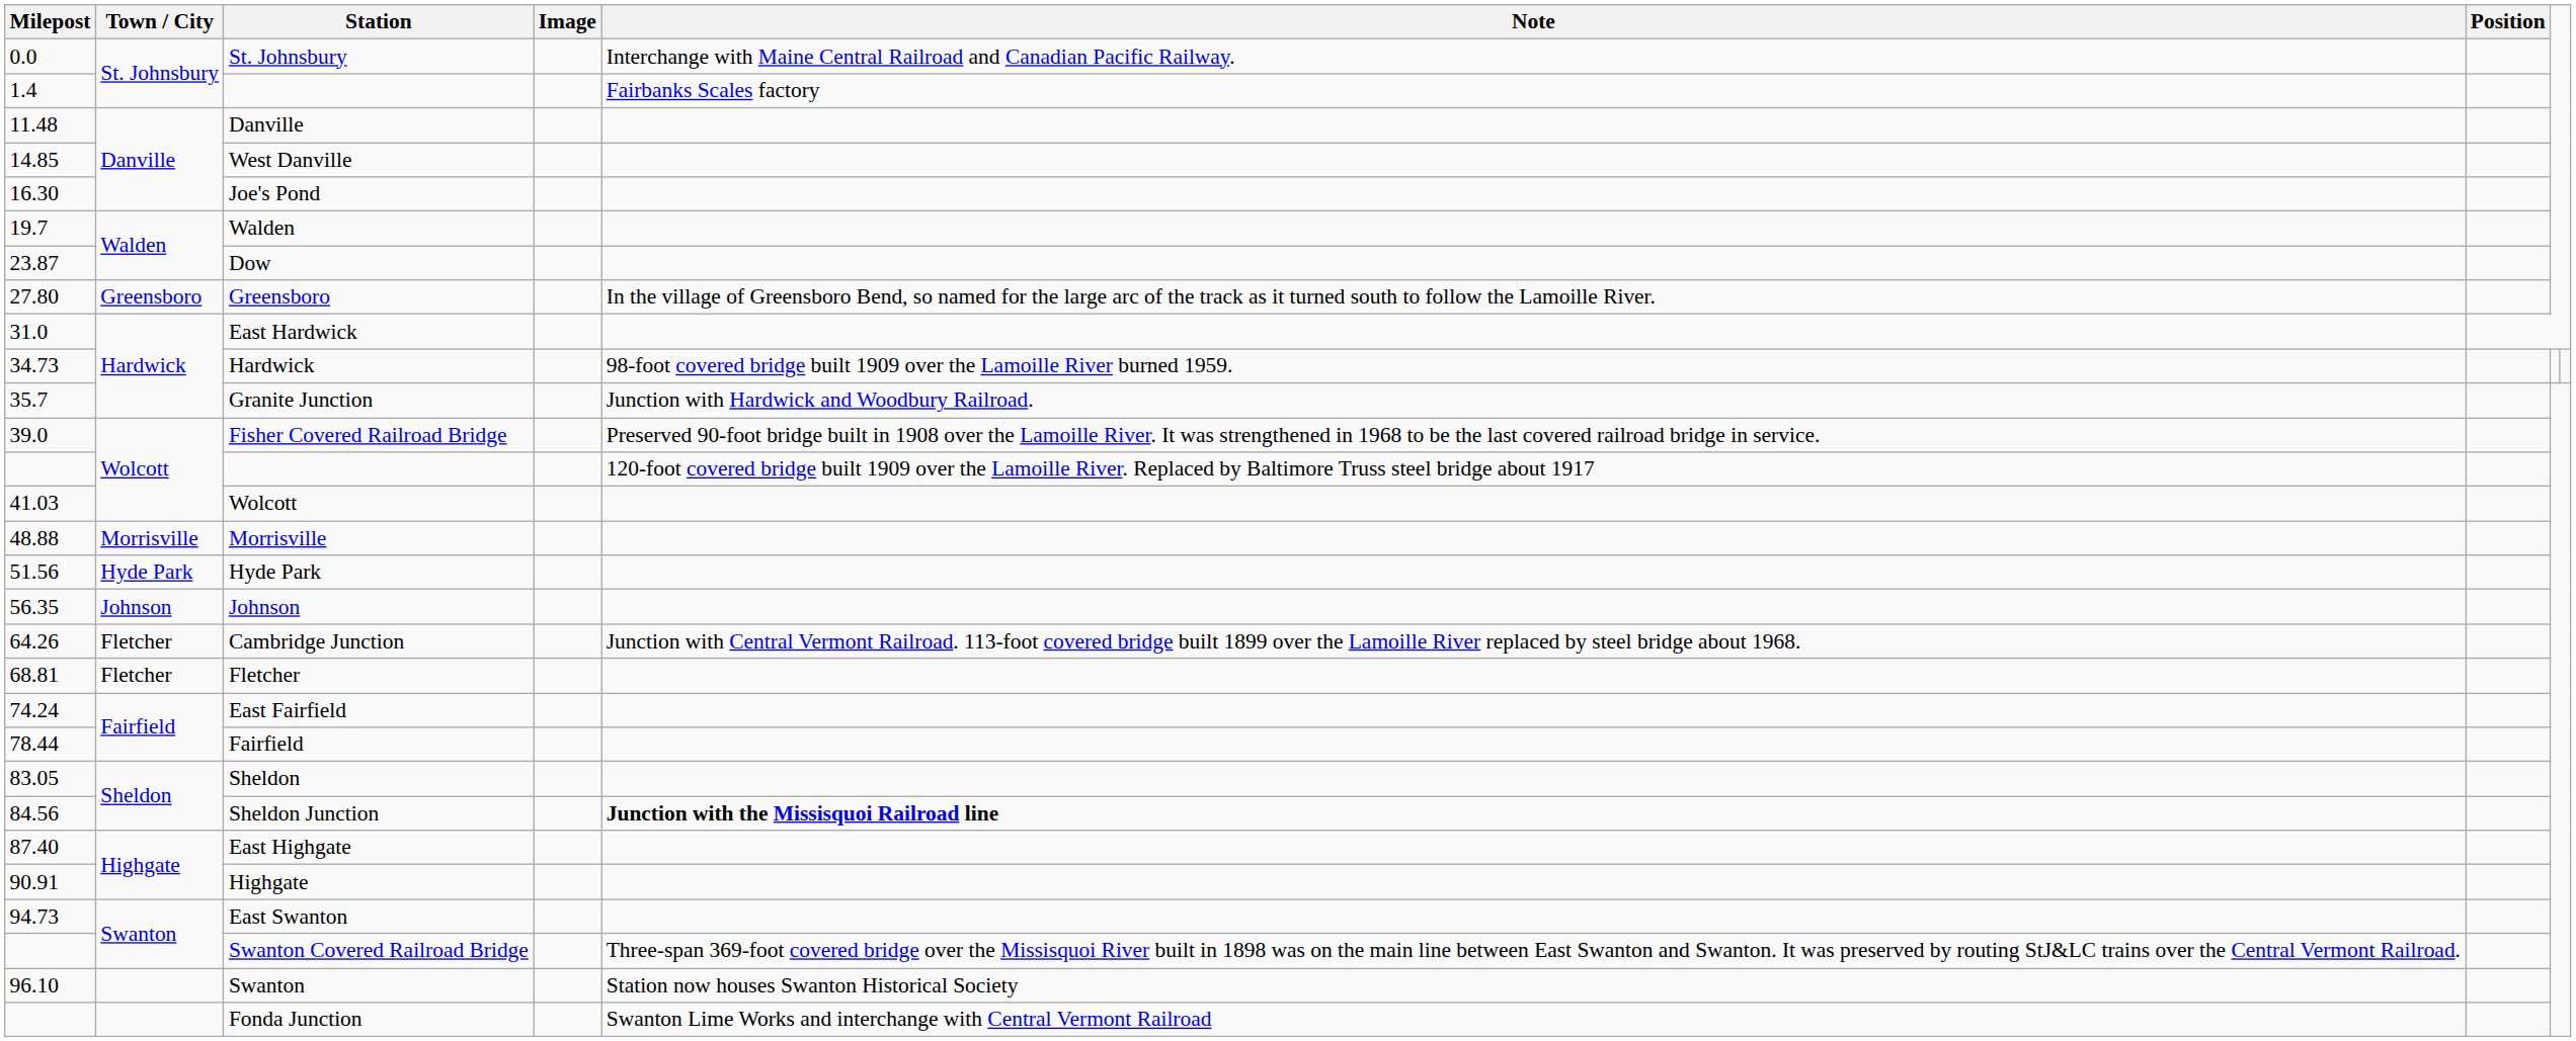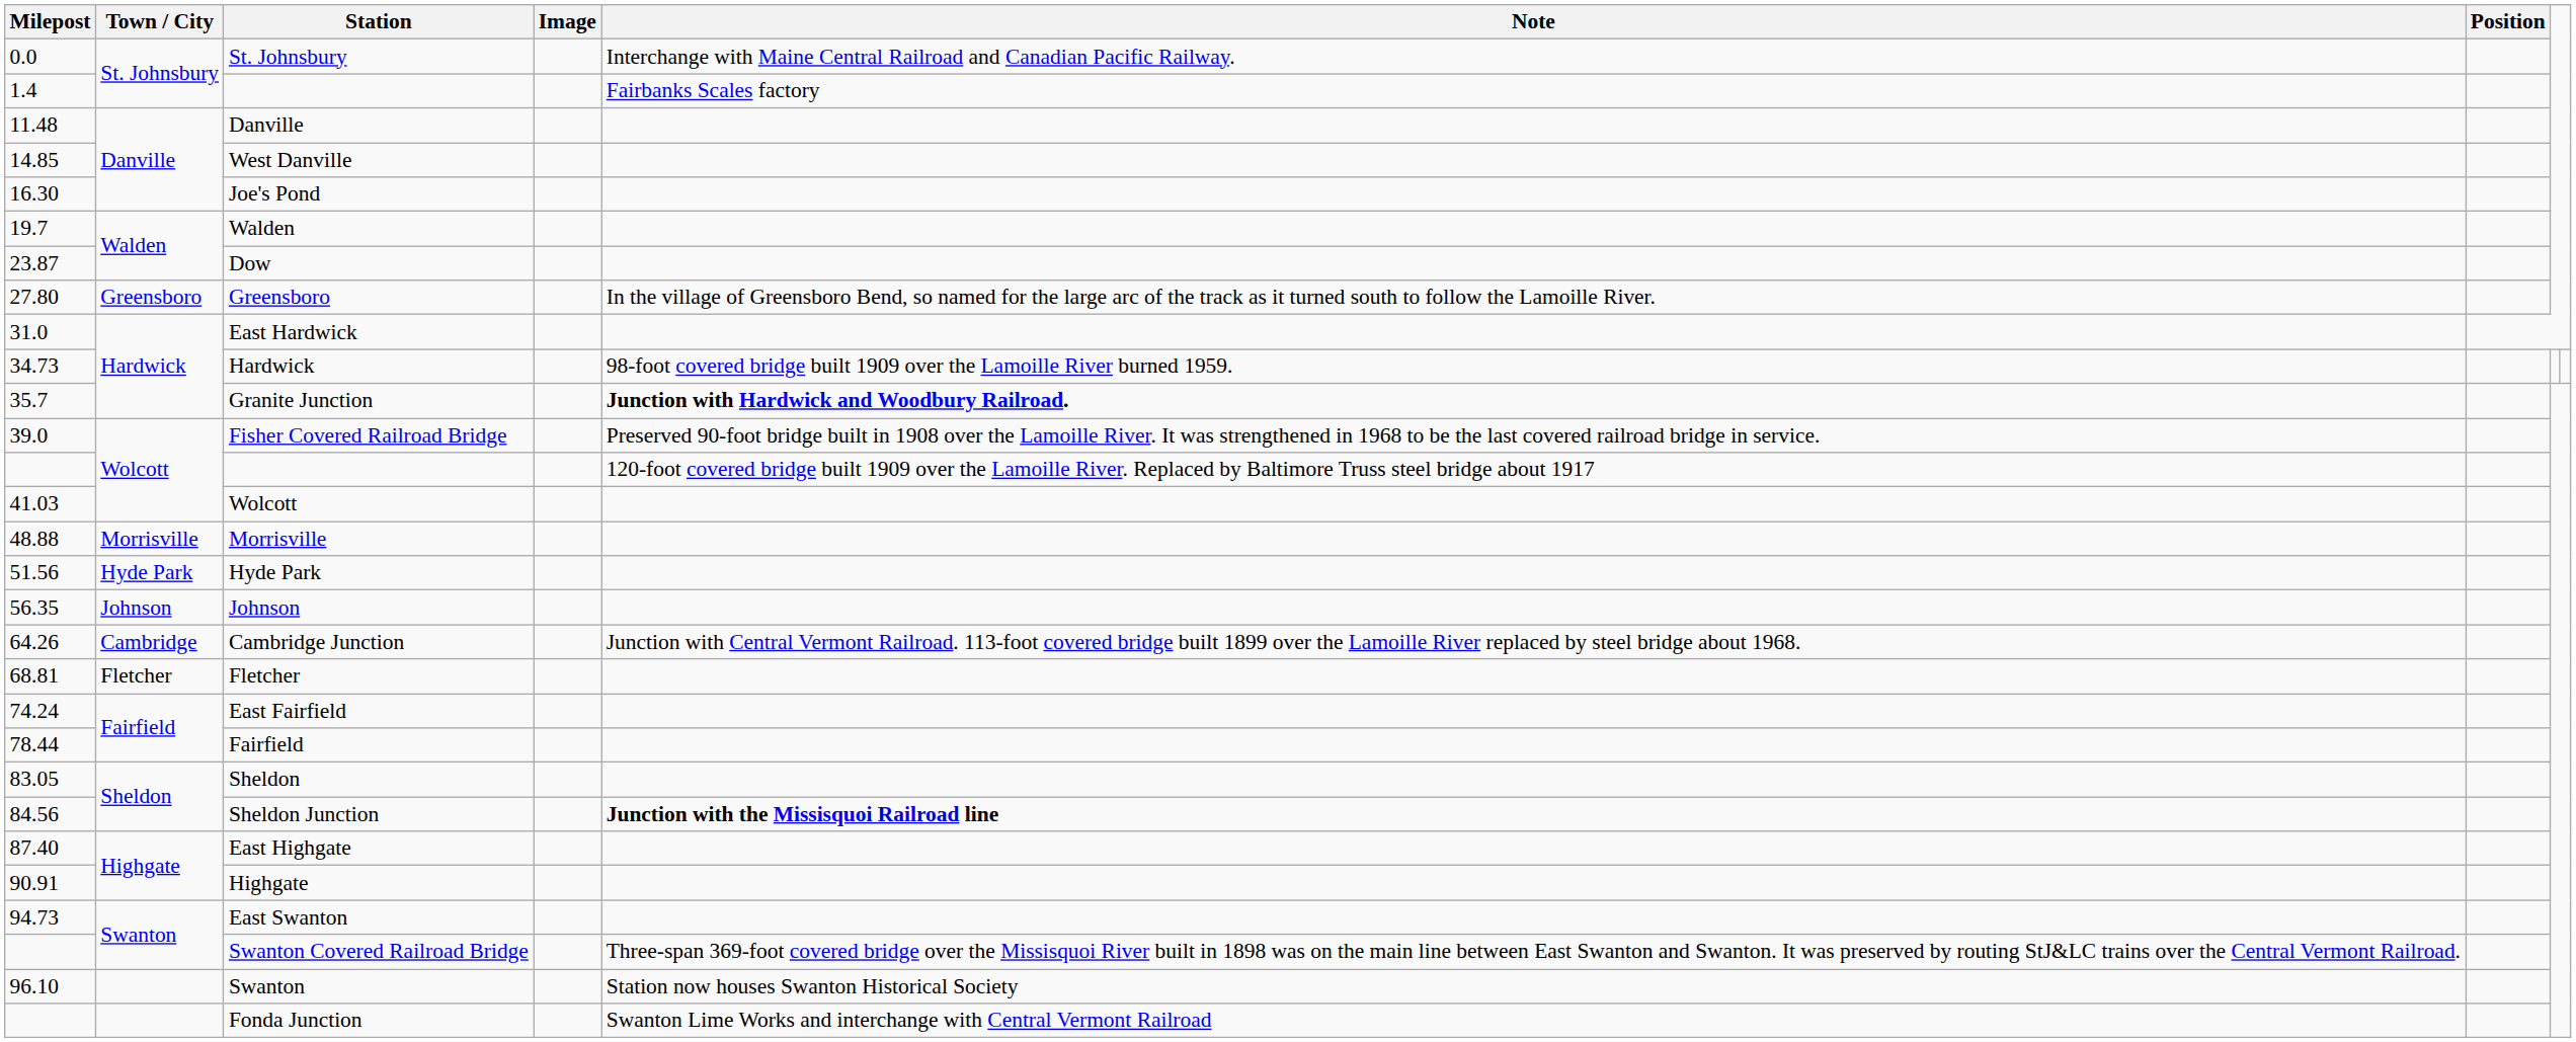Granite Junction | Note: normal -> bold
Cambridge Junction | Town / City: Fletcher -> Cambridge
